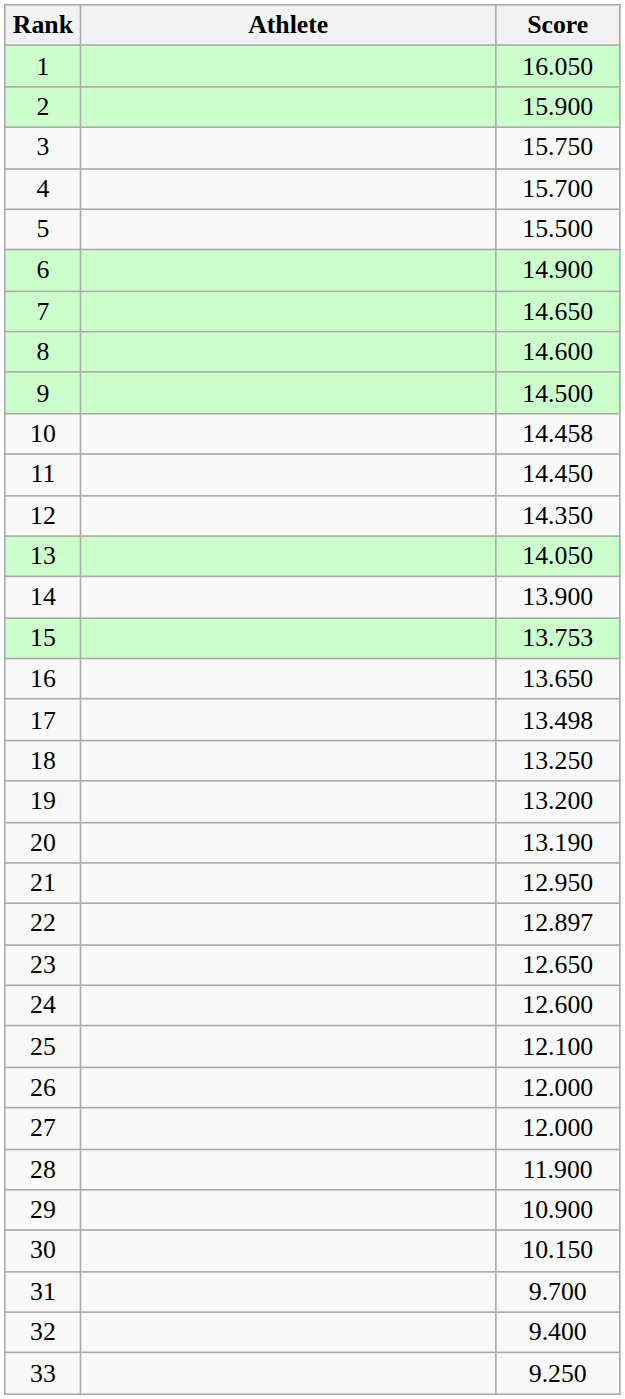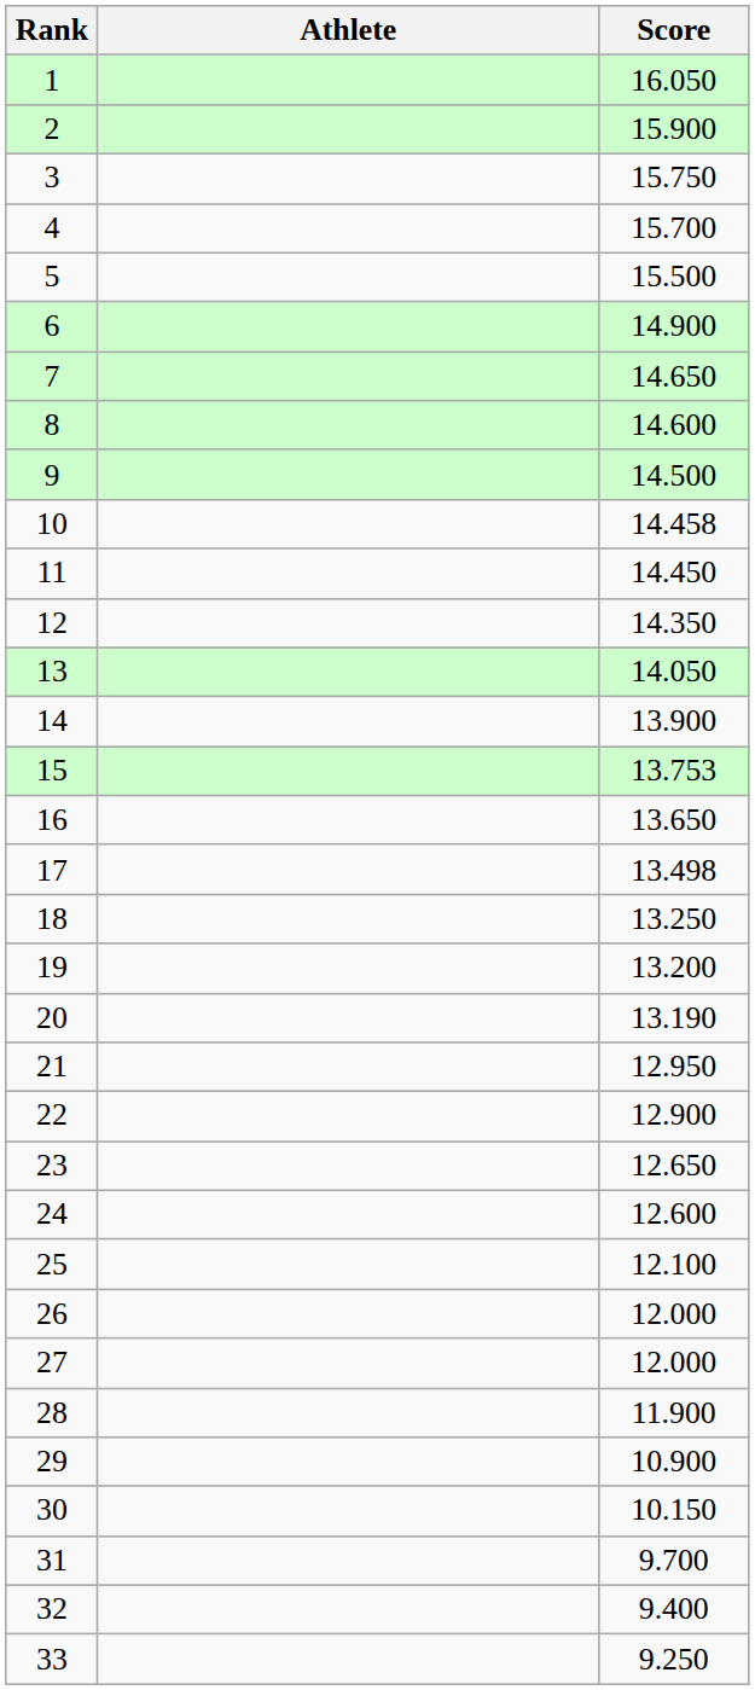22 | Score: 12.897 -> 12.900
